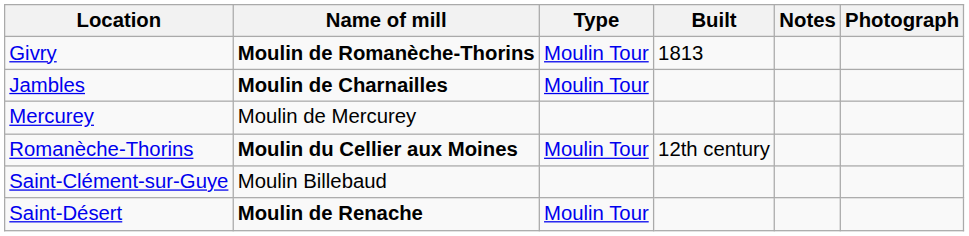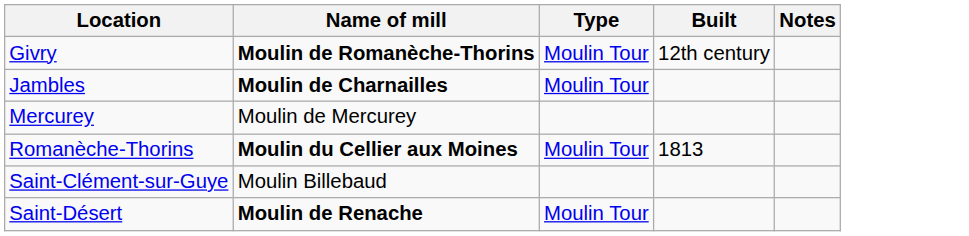- column: Photograph
Givry | Built: 1813 -> 12th century
Romanèche-Thorins | Built: 12th century -> 1813
